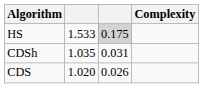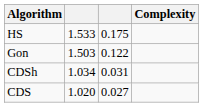HS | column 3: lightgrey background -> no background
+ row: Gon | 1.503 | 0.122
CDSh | column 2: 1.035 -> 1.034
CDS | column 3: 0.026 -> 0.027
